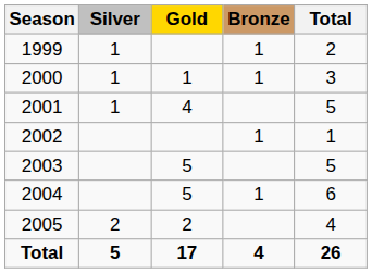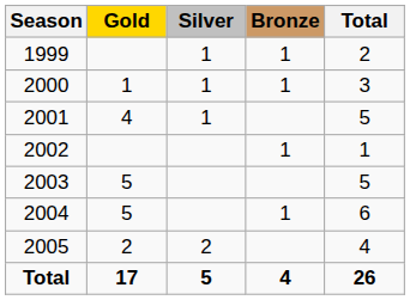columns swapped: Gold <-> Silver
